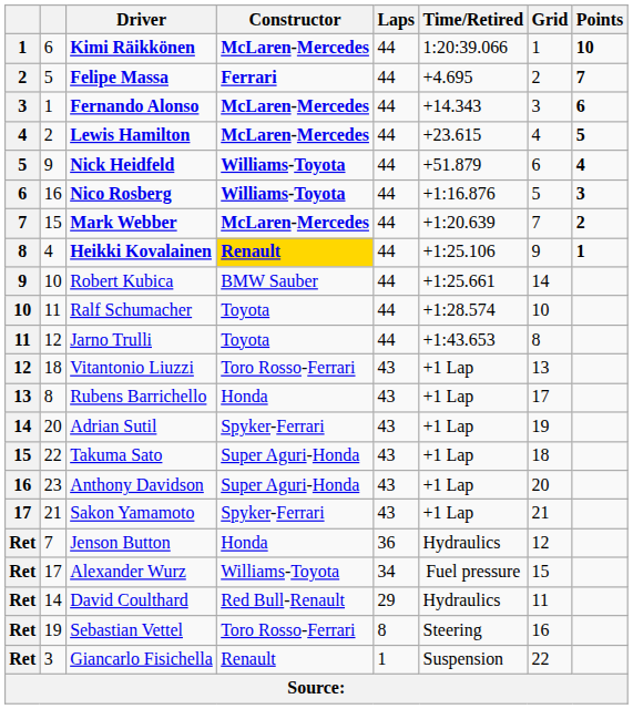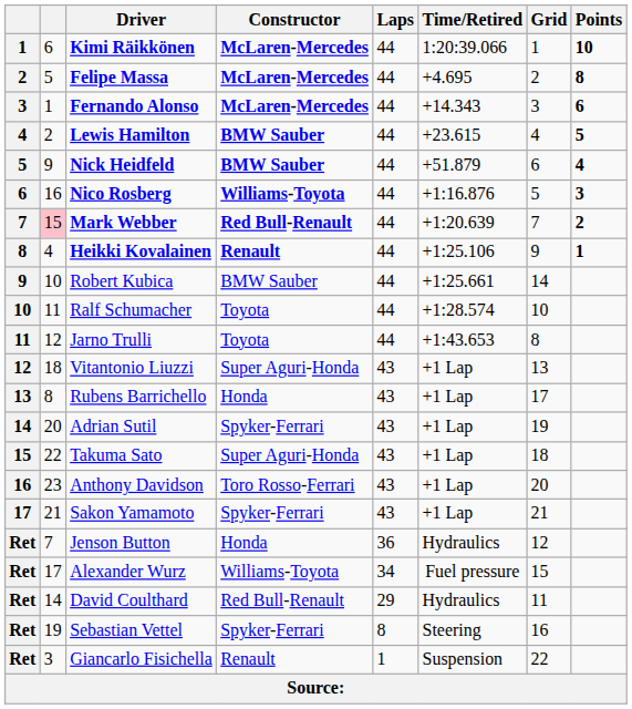Felipe Massa | Constructor: Ferrari -> McLaren-Mercedes
Felipe Massa | Points: 7 -> 8
Lewis Hamilton | Constructor: McLaren-Mercedes -> BMW Sauber
Nick Heidfeld | Constructor: Williams-Toyota -> BMW Sauber
Mark Webber | column 2: no background -> pink background
Mark Webber | Constructor: McLaren-Mercedes -> Red Bull-Renault
Heikki Kovalainen | Constructor: gold background -> no background
Vitantonio Liuzzi | Constructor: Toro Rosso-Ferrari -> Super Aguri-Honda
Anthony Davidson | Constructor: Super Aguri-Honda -> Toro Rosso-Ferrari
Sebastian Vettel | Constructor: Toro Rosso-Ferrari -> Spyker-Ferrari
